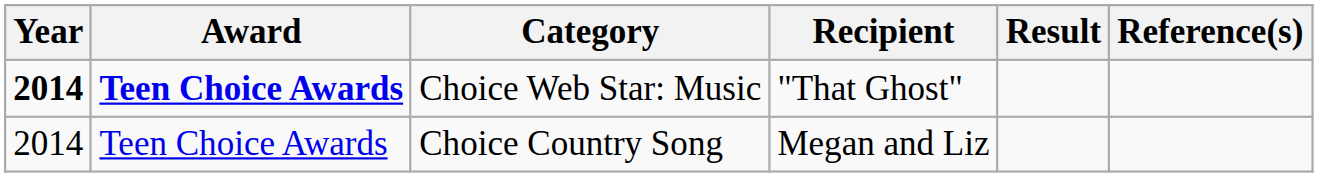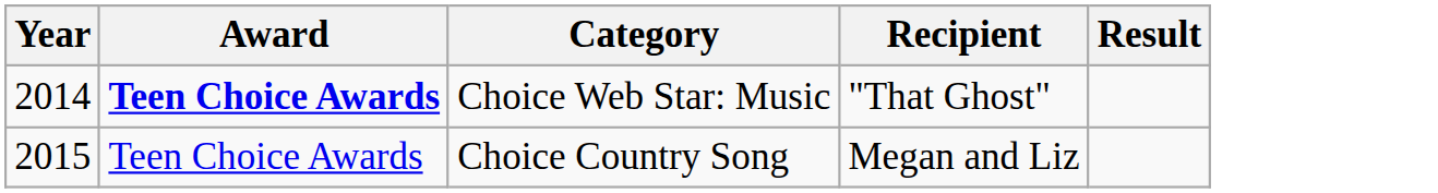- column: Reference(s)
Choice Web Star: Music | Year: bold -> normal
Choice Country Song | Year: 2014 -> 2015
